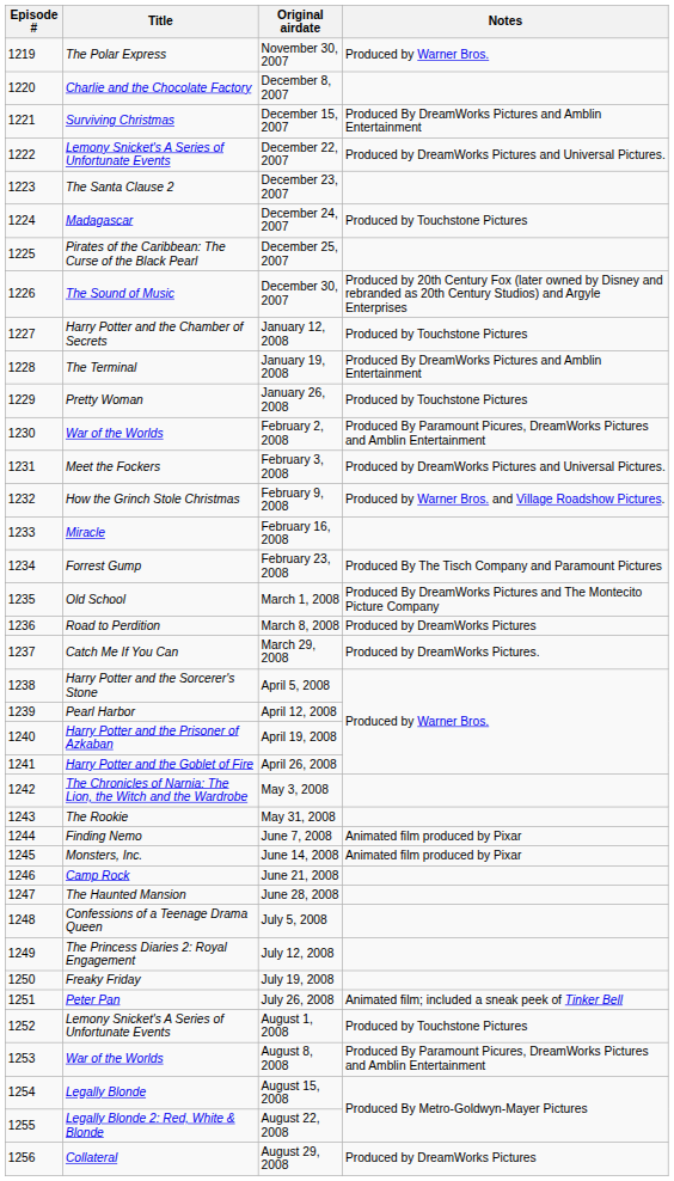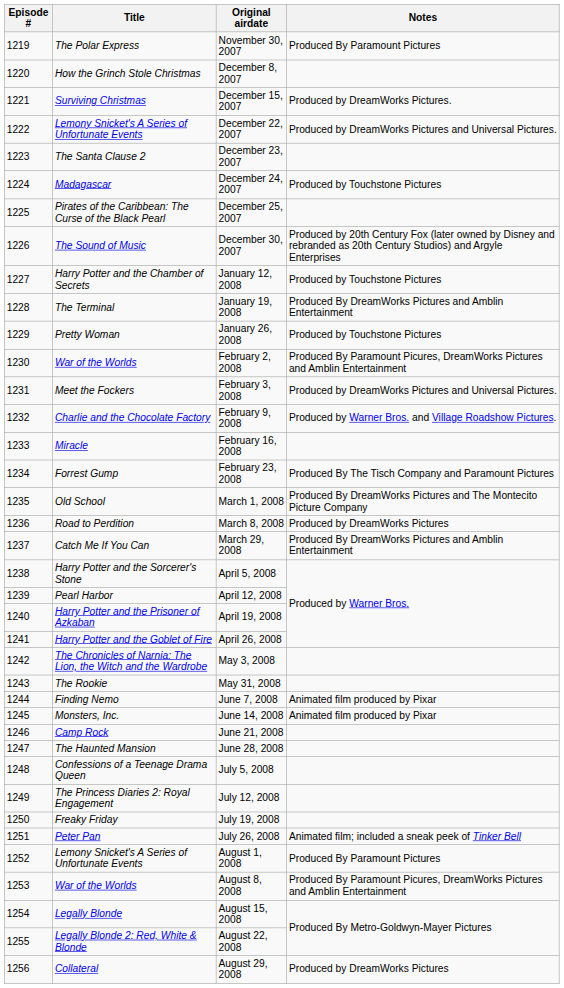November 30, 2007 | Notes: Produced by Warner Bros. -> Produced By Paramount Pictures
December 8, 2007 | Title: Charlie and the Chocolate Factory -> How the Grinch Stole Christmas
December 15, 2007 | Notes: Produced By DreamWorks Pictures and Amblin Entertainment -> Produced by DreamWorks Pictures.
February 9, 2008 | Title: How the Grinch Stole Christmas -> Charlie and the Chocolate Factory
March 29, 2008 | Notes: Produced by DreamWorks Pictures. -> Produced By DreamWorks Pictures and Amblin Entertainment
August 1, 2008 | Notes: Produced by Touchstone Pictures -> Produced By Paramount Pictures
